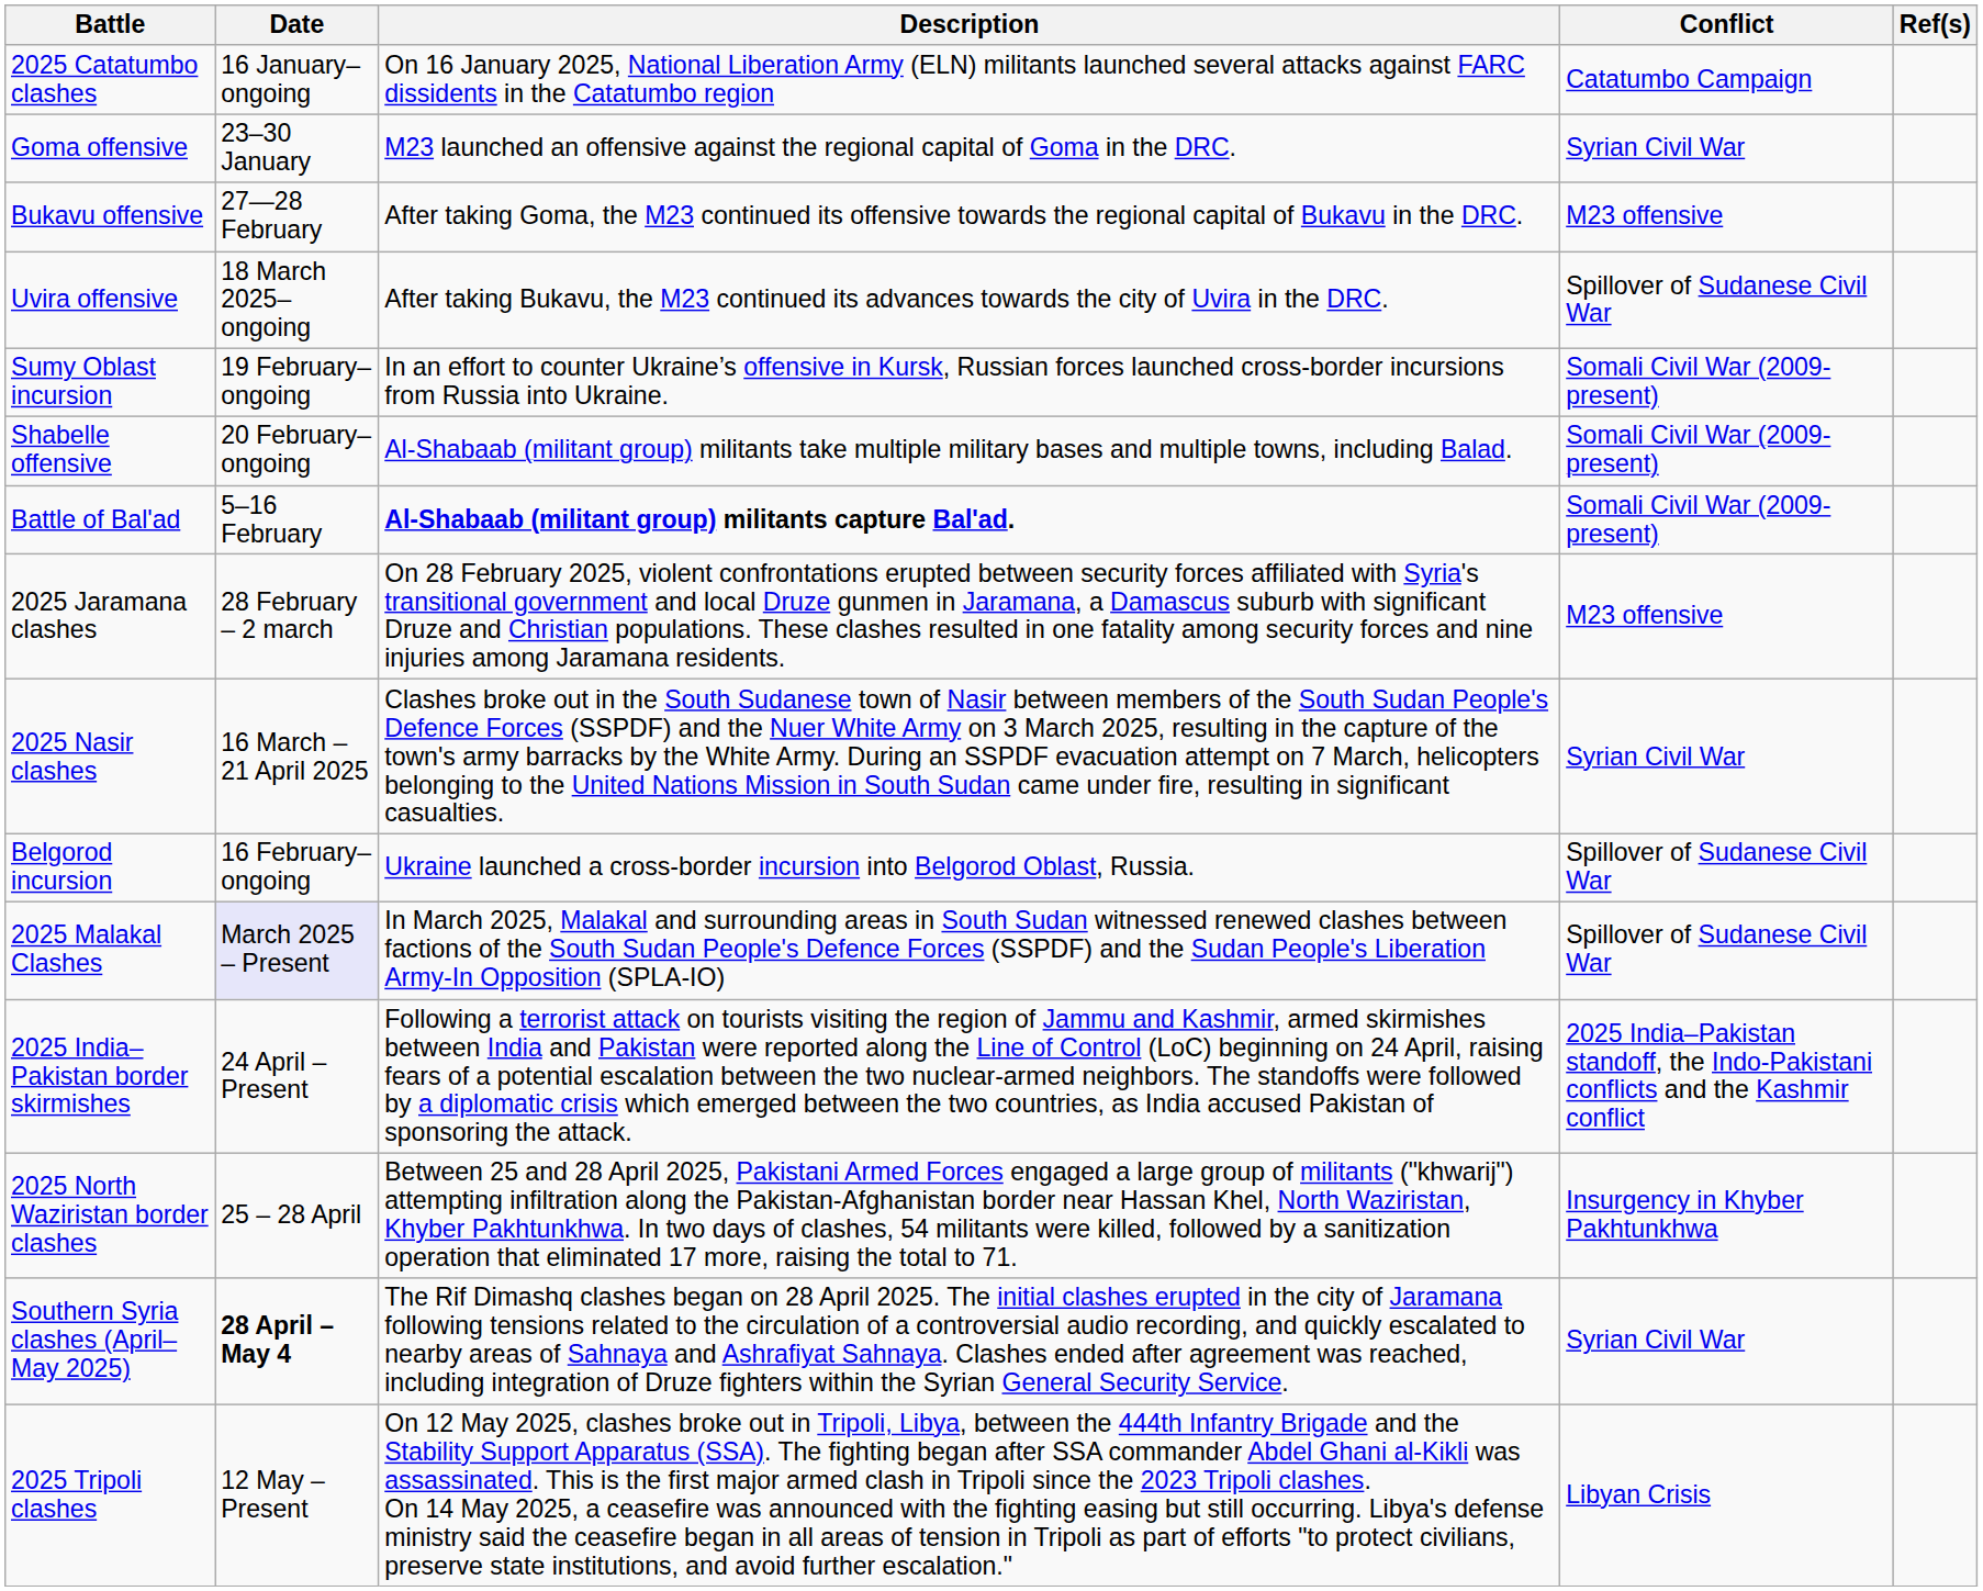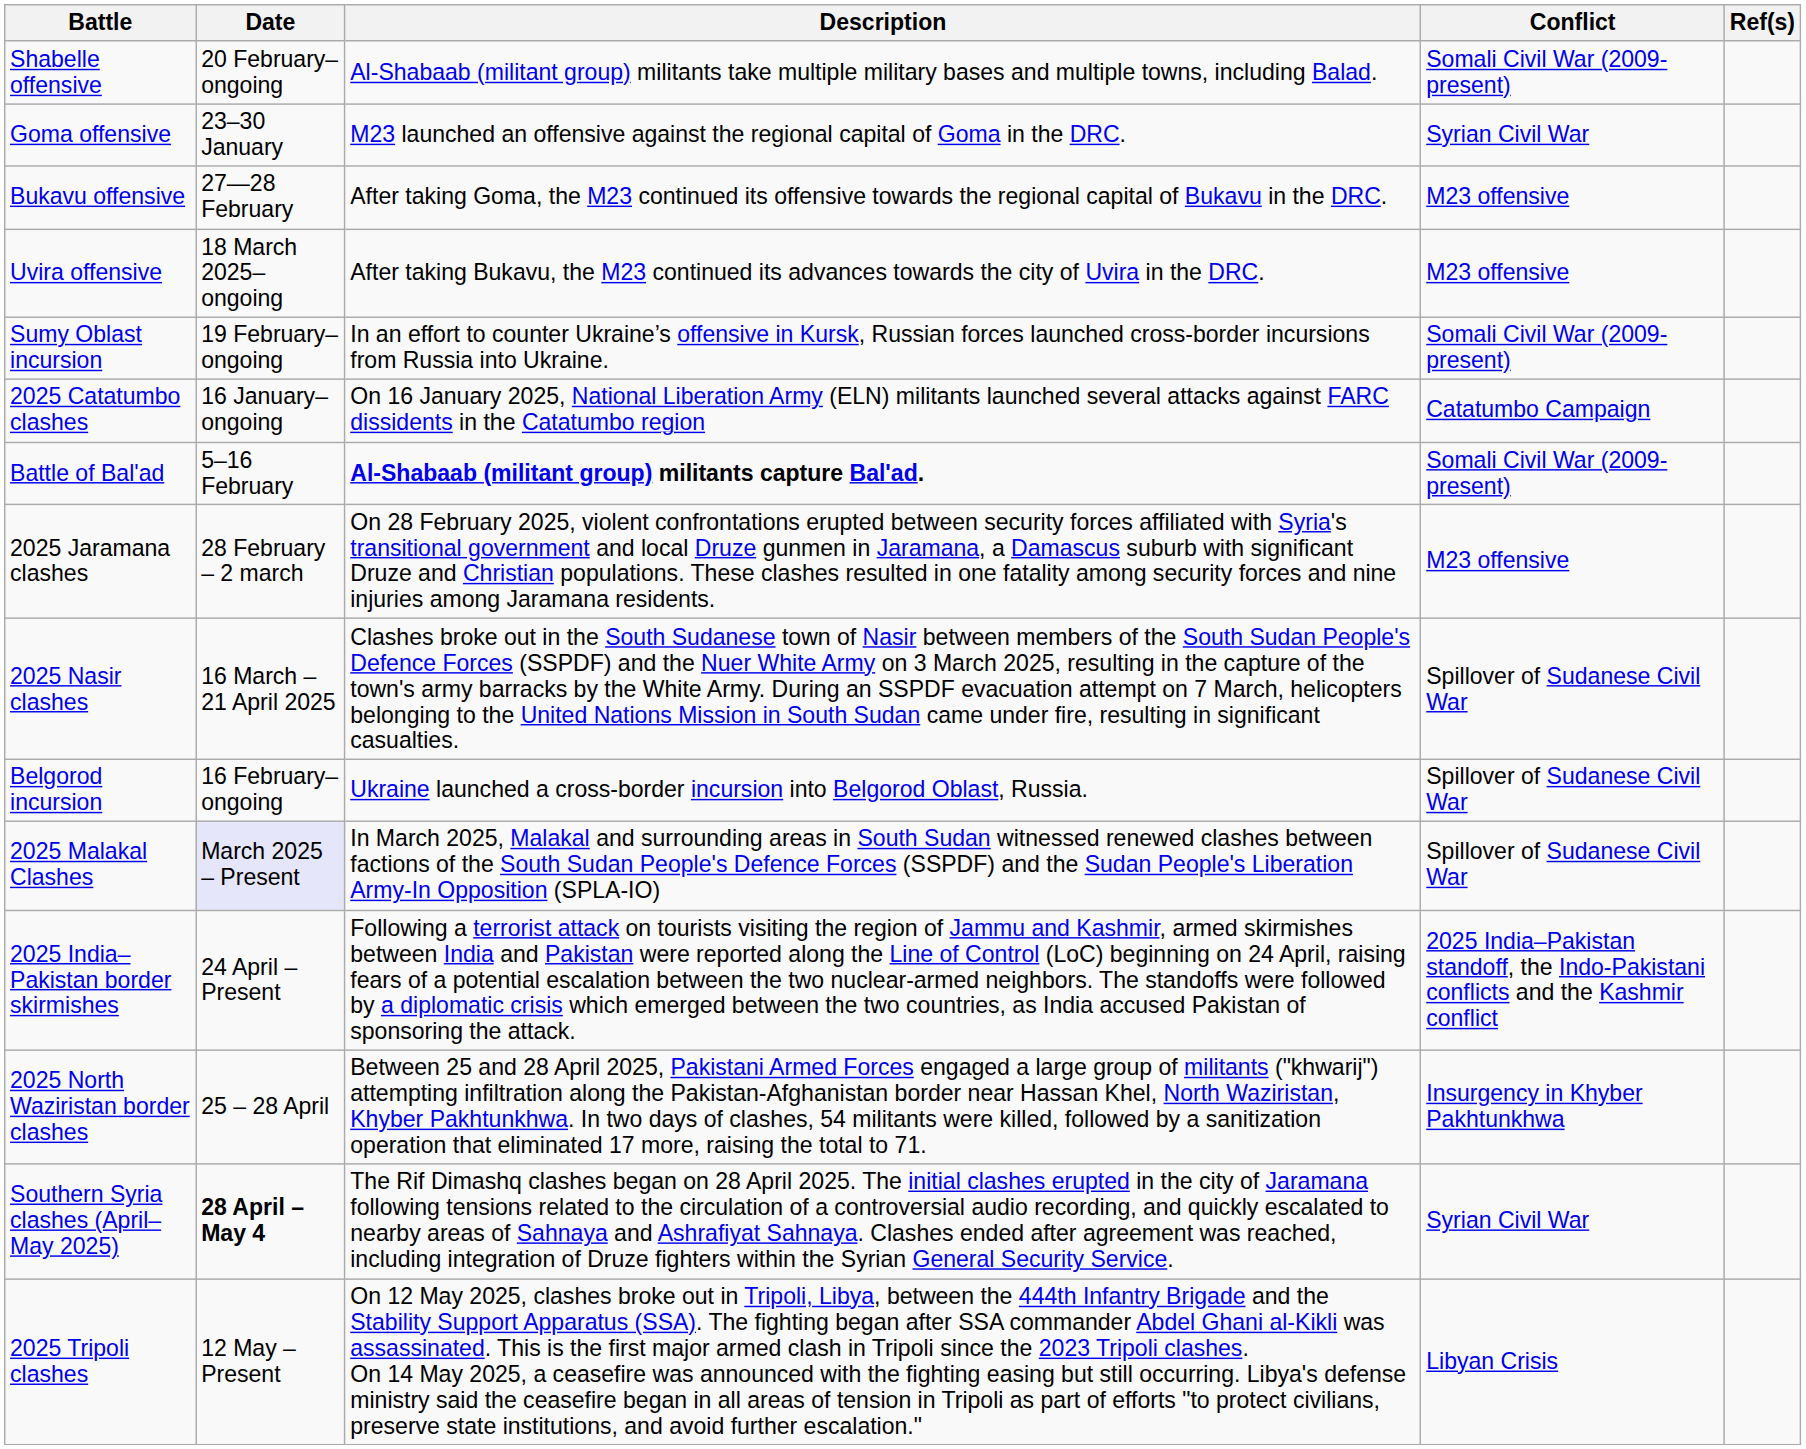rows swapped: 2025 Catatumbo clashes <-> Shabelle offensive
Uvira offensive | Conflict: Spillover of Sudanese Civil War -> M23 offensive
2025 Nasir clashes | Conflict: Syrian Civil War -> Spillover of Sudanese Civil War
